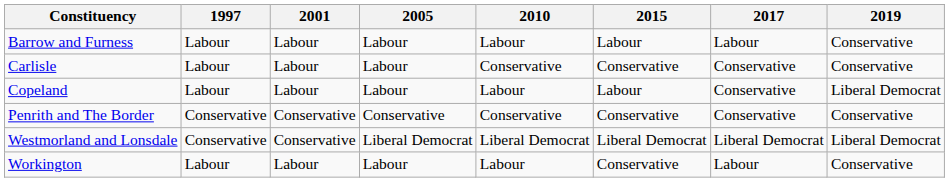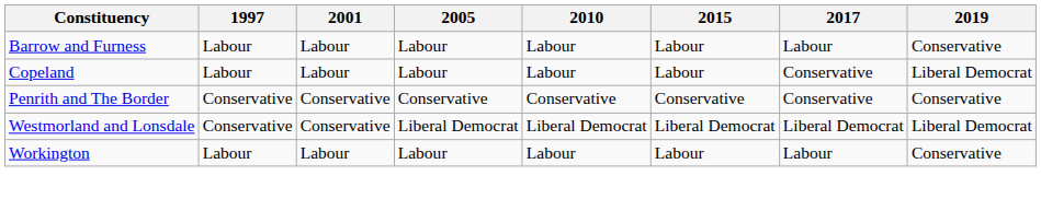- row: Carlisle | Labour | Labour | Labour | Conservative | Conservative | Conservative | Conservative
Workington | 2015: Conservative -> Labour
